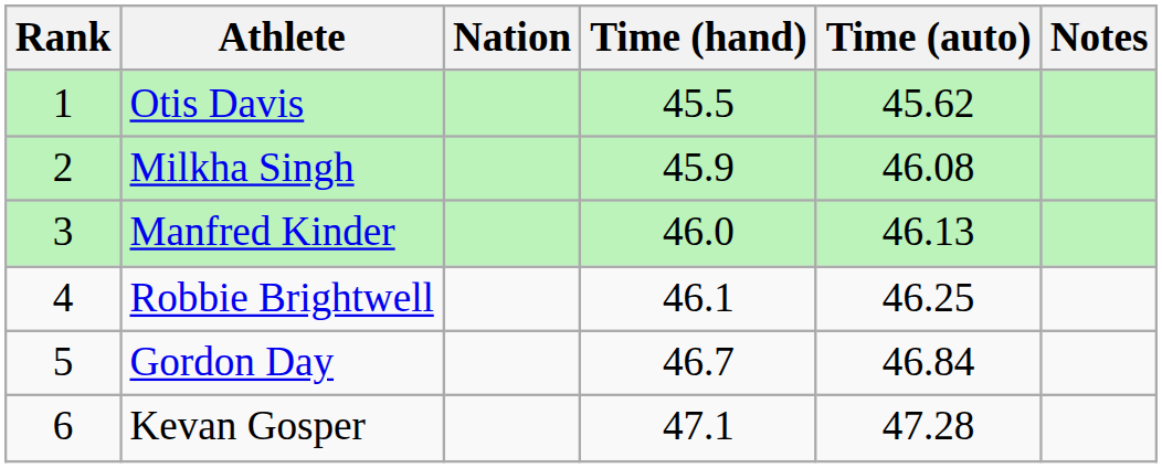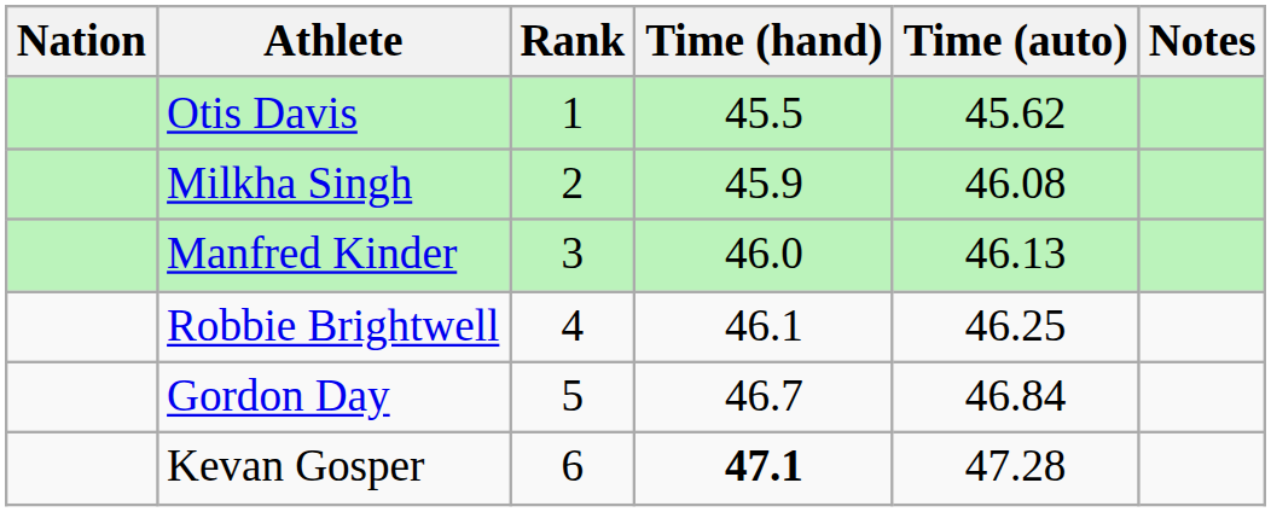columns swapped: Rank <-> Nation
Kevan Gosper | Time (hand): normal -> bold
